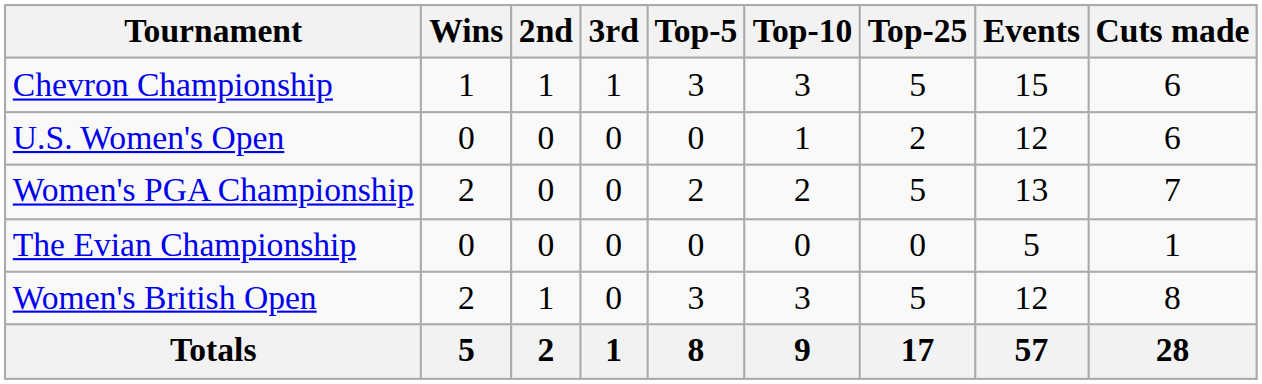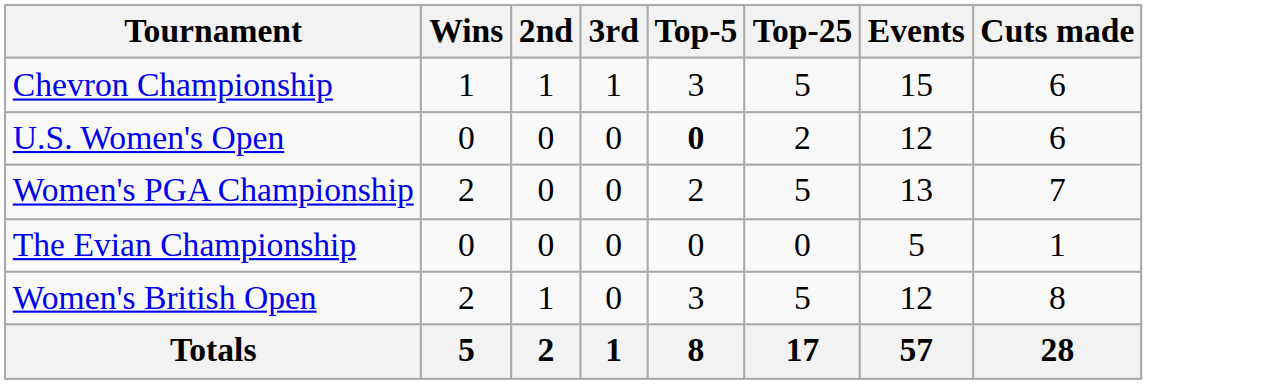- column: Top-10 | 3 | 1 | 2 | 0 | 3 | 9
U.S. Women's Open | Top-5: normal -> bold
